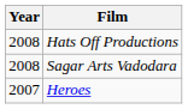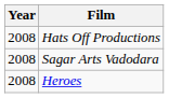Heroes | Year: 2007 -> 2008
